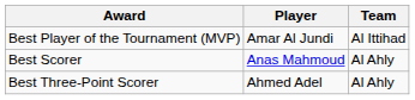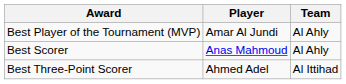Best Player of the Tournament (MVP) | Team: Al Ittihad -> Al Ahly
Best Three-Point Scorer | Team: Al Ahly -> Al Ittihad
